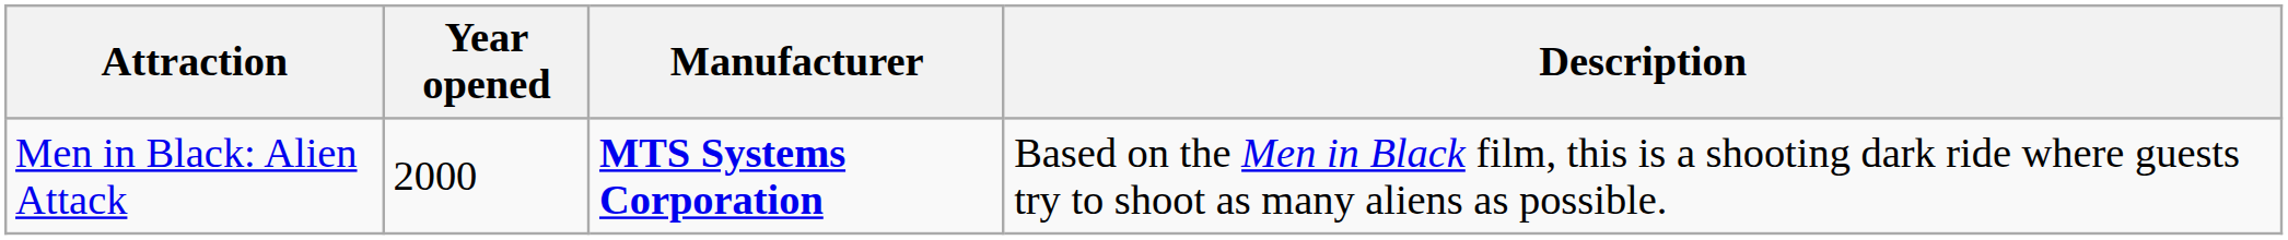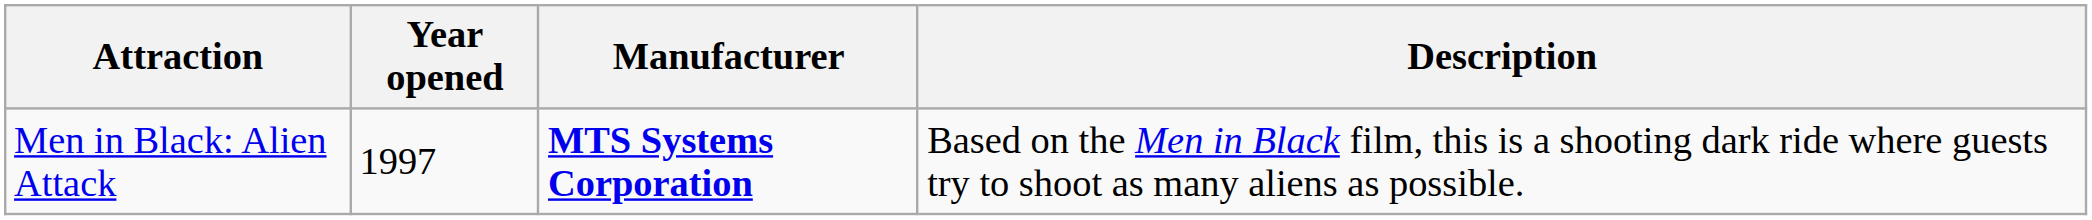Men in Black: Alien Attack | Year opened: 2000 -> 1997
